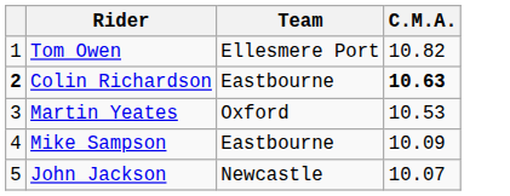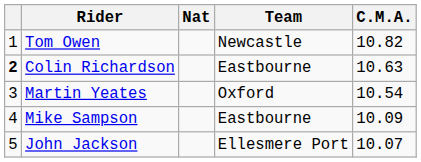+ column: Nat
Tom Owen | Team: Ellesmere Port -> Newcastle
Colin Richardson | C.M.A.: bold -> normal
Martin Yeates | C.M.A.: 10.53 -> 10.54
John Jackson | Team: Newcastle -> Ellesmere Port
